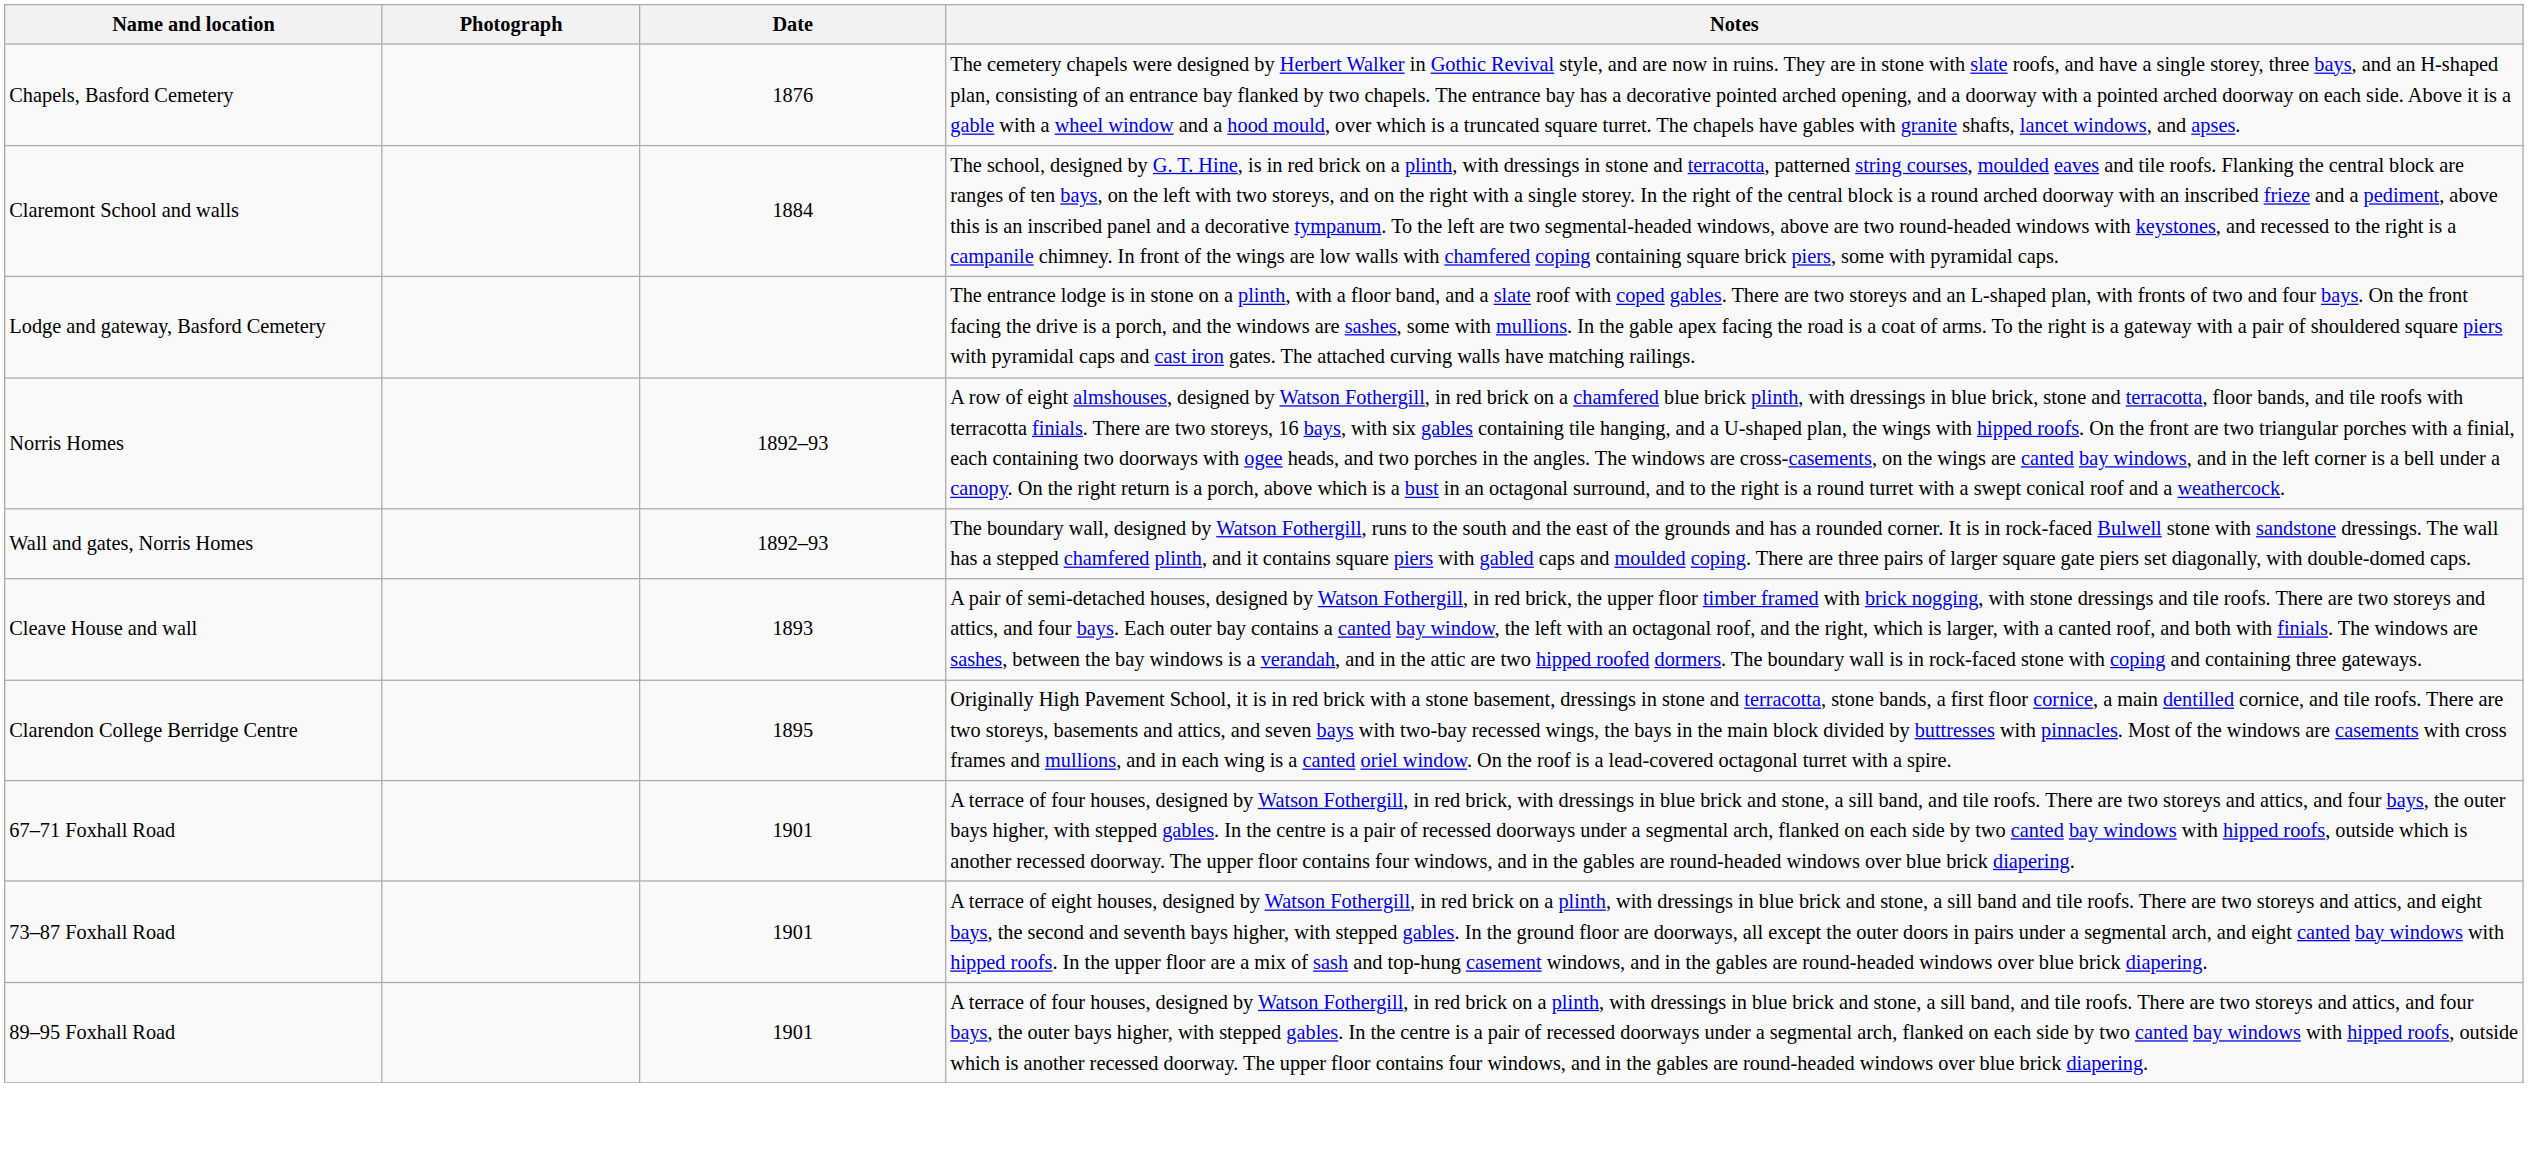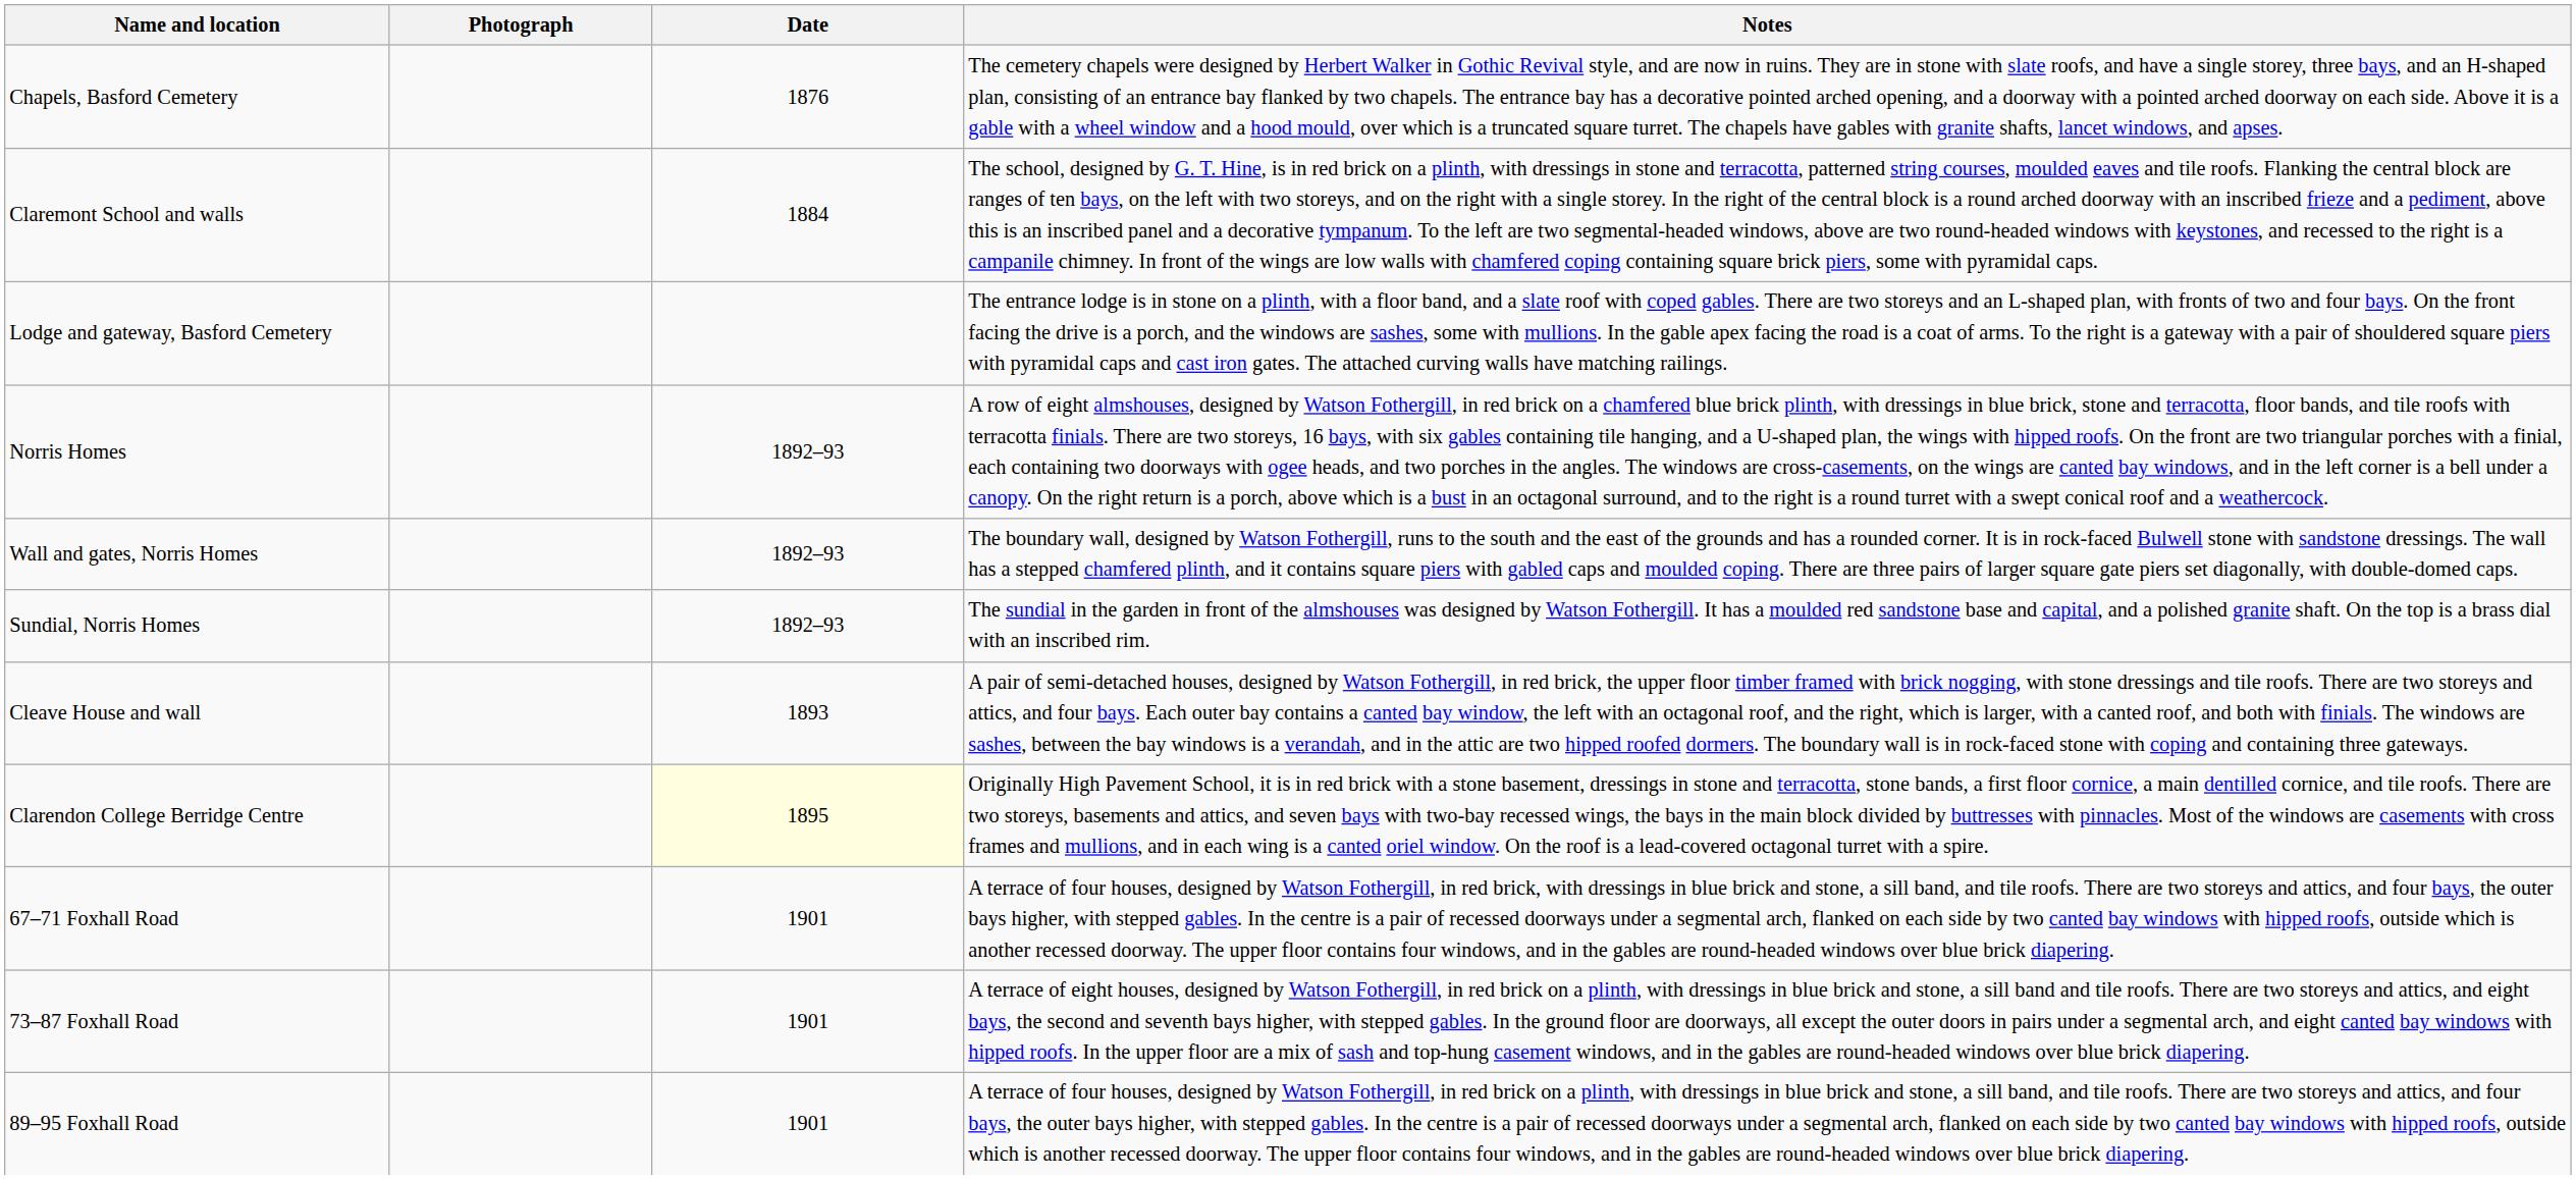+ row: Sundial, Norris Homes | 1892–93 | The sundial in the garden in front of the almshouses was designed by Watson Fothergill. It has a moulded red sandstone base and capital, and a polished granite shaft. On the top is a brass dial with an inscribed rim.
Clarendon College Berridge Centre | Date: no background -> lightyellow background
